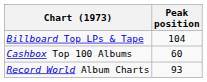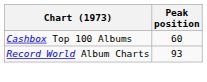- row: Billboard Top LPs & Tape | 104
